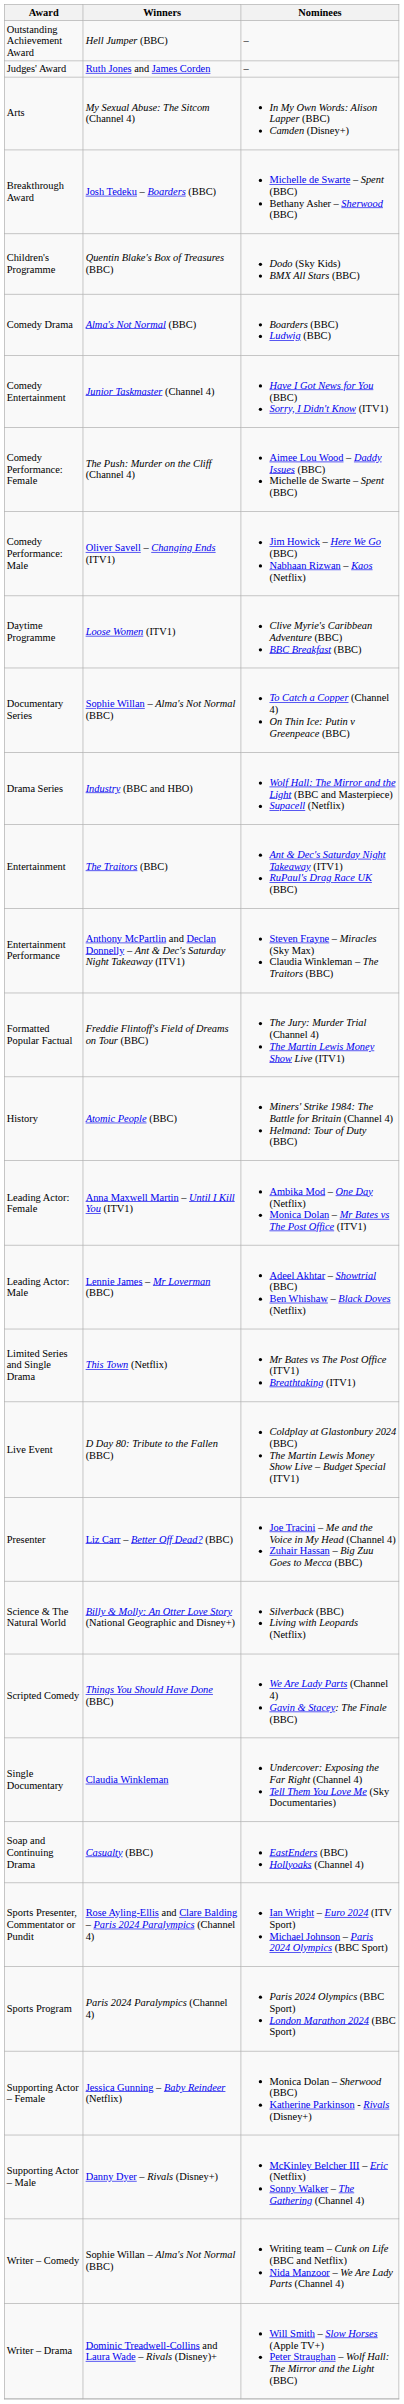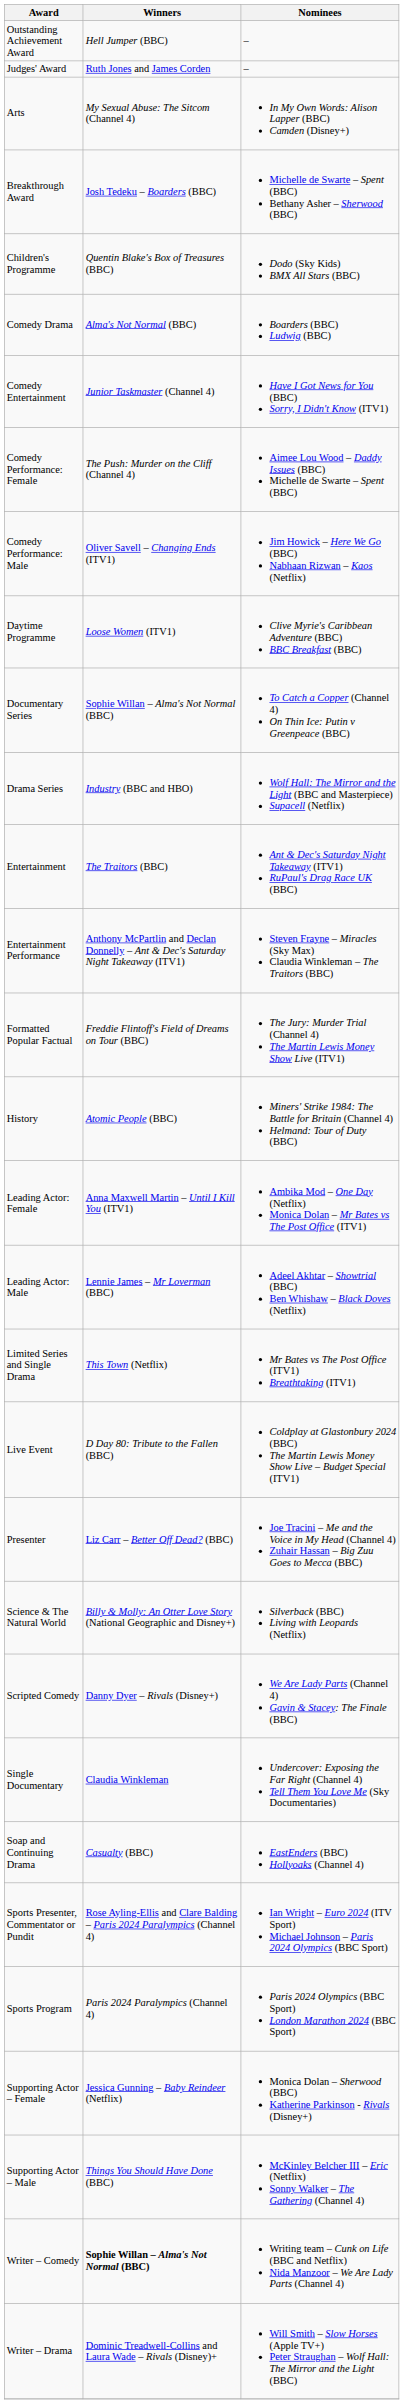Scripted Comedy | Winners: Things You Should Have Done (BBC) -> Danny Dyer – Rivals (Disney+)
Supporting Actor – Male | Winners: Danny Dyer – Rivals (Disney+) -> Things You Should Have Done (BBC)
Writer – Comedy | Winners: normal -> bold
